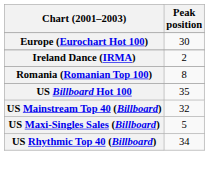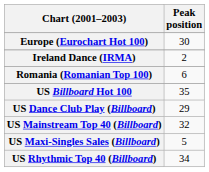Romania (Romanian Top 100) | Peak position: 8 -> 6
+ row: US Dance Club Play (Billboard) | 29
